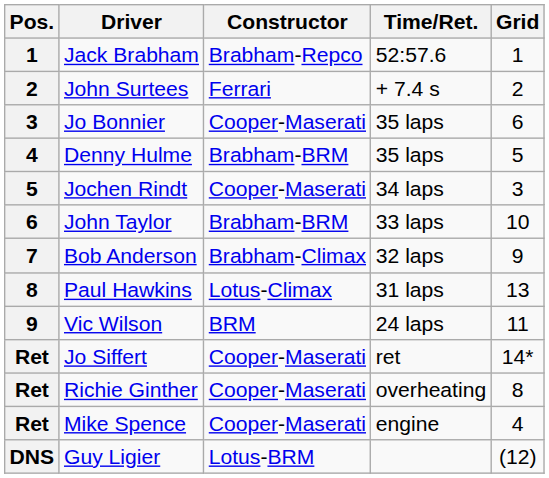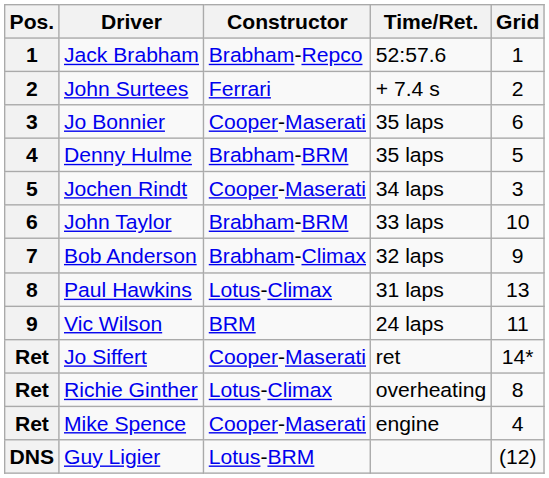Richie Ginther | Constructor: Cooper-Maserati -> Lotus-Climax
